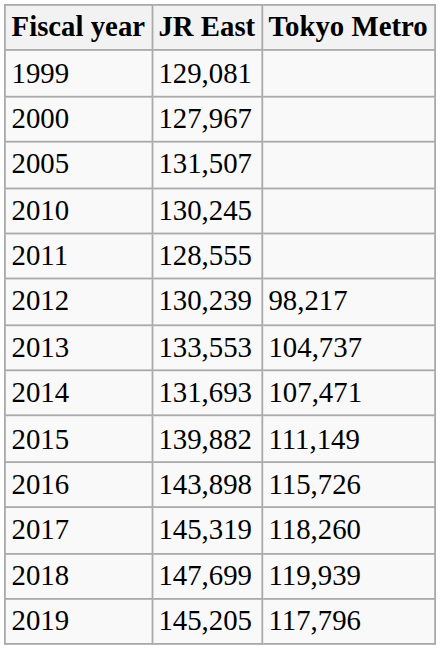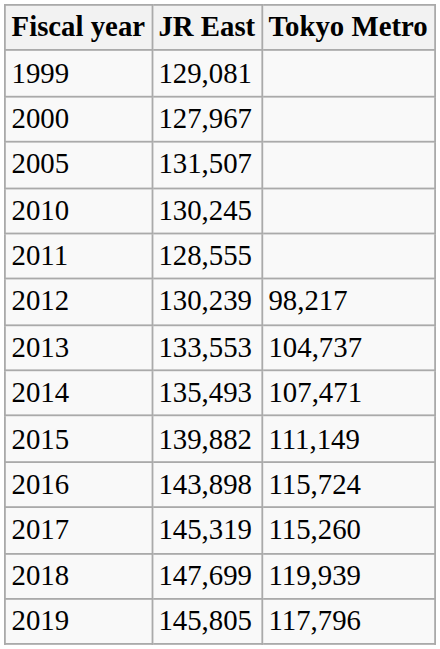2014 | JR East: 131,693 -> 135,493
2016 | Tokyo Metro: 115,726 -> 115,724
2017 | Tokyo Metro: 118,260 -> 115,260
2019 | JR East: 145,205 -> 145,805
